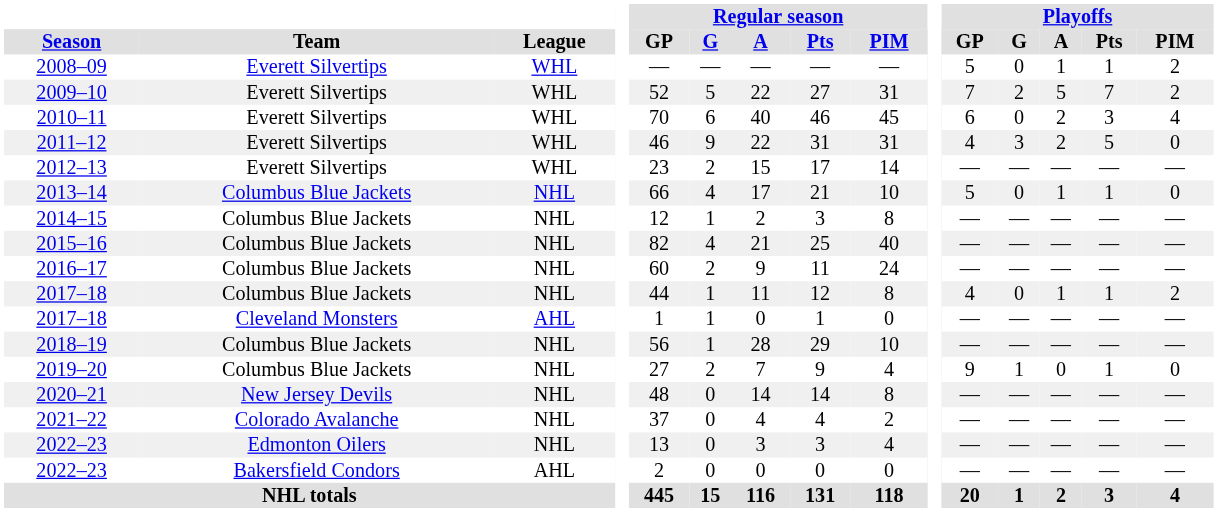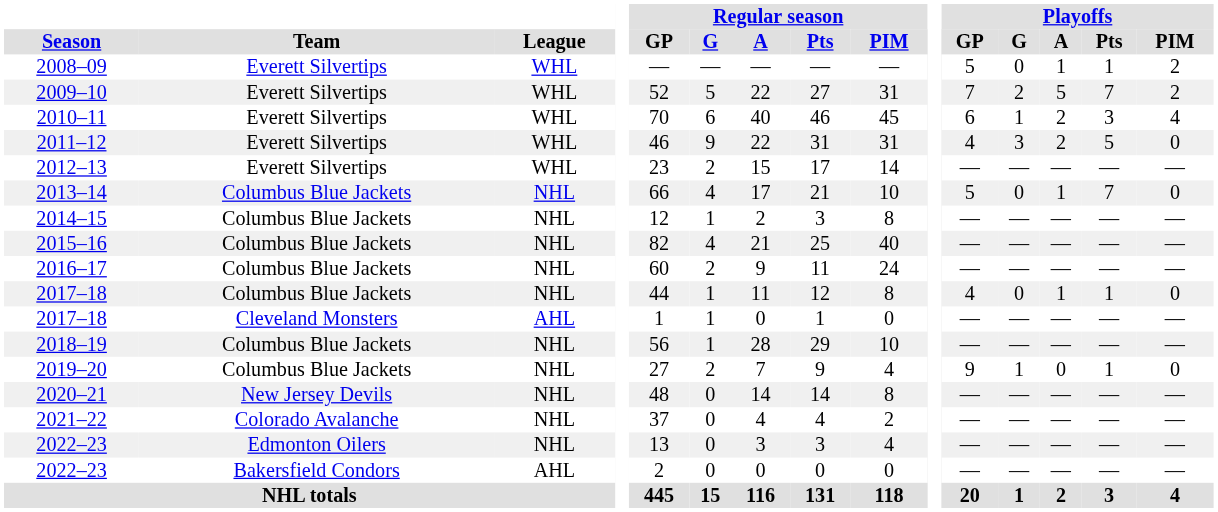2010–11 | Playoffs / G: 0 -> 1
2013–14 | Playoffs / Pts: 1 -> 7
2017–18 / Columbus Blue Jackets | Playoffs / PIM: 2 -> 0
